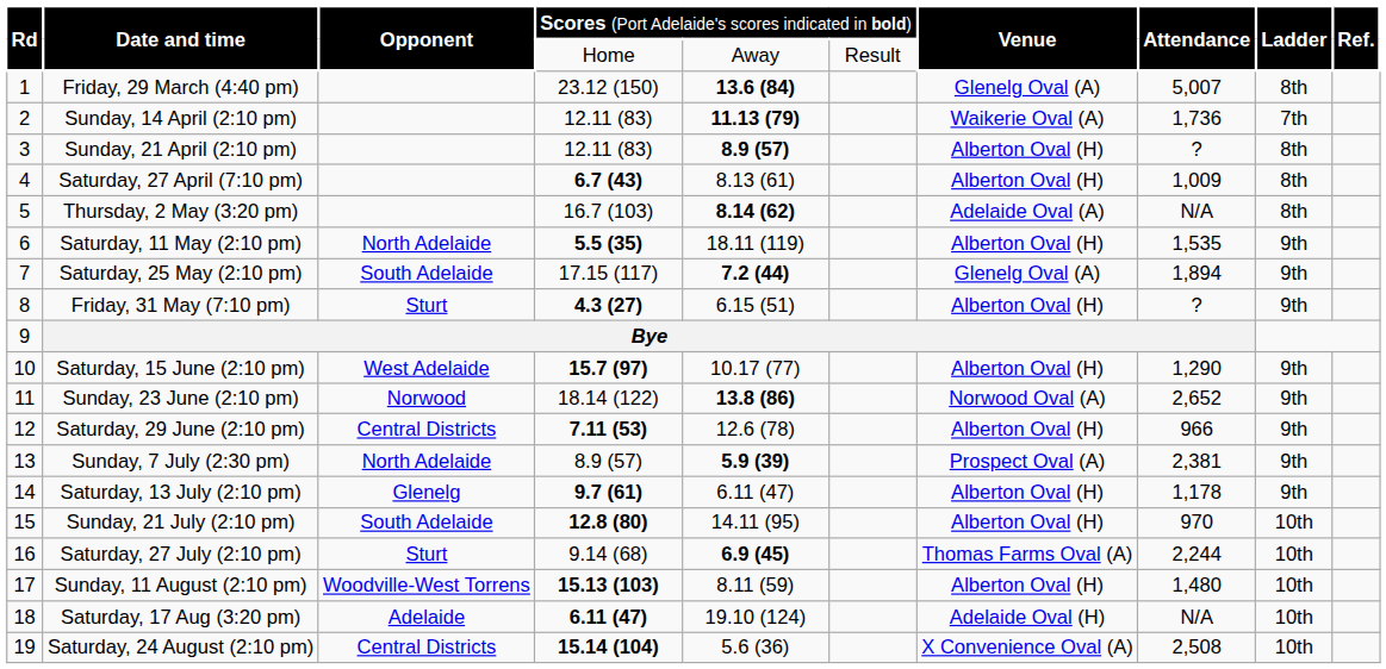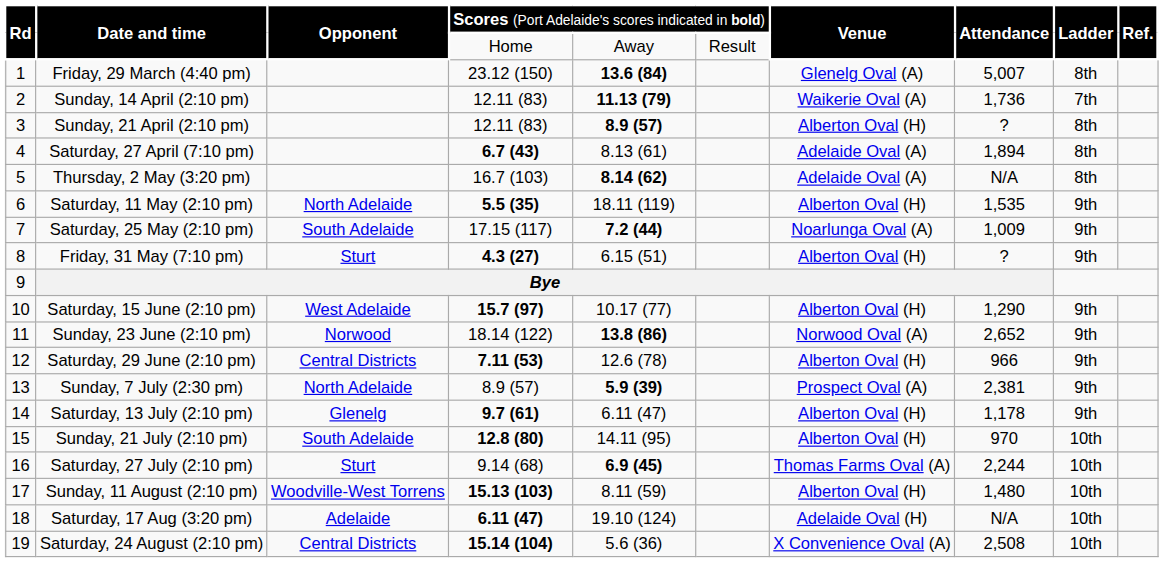Saturday, 27 April (7:10 pm) | column 7: Alberton Oval (H) -> Adelaide Oval (A)
Saturday, 27 April (7:10 pm) | column 8: 1,009 -> 1,894
Saturday, 25 May (2:10 pm) | column 7: Glenelg Oval (A) -> Noarlunga Oval (A)
Saturday, 25 May (2:10 pm) | column 8: 1,894 -> 1,009
